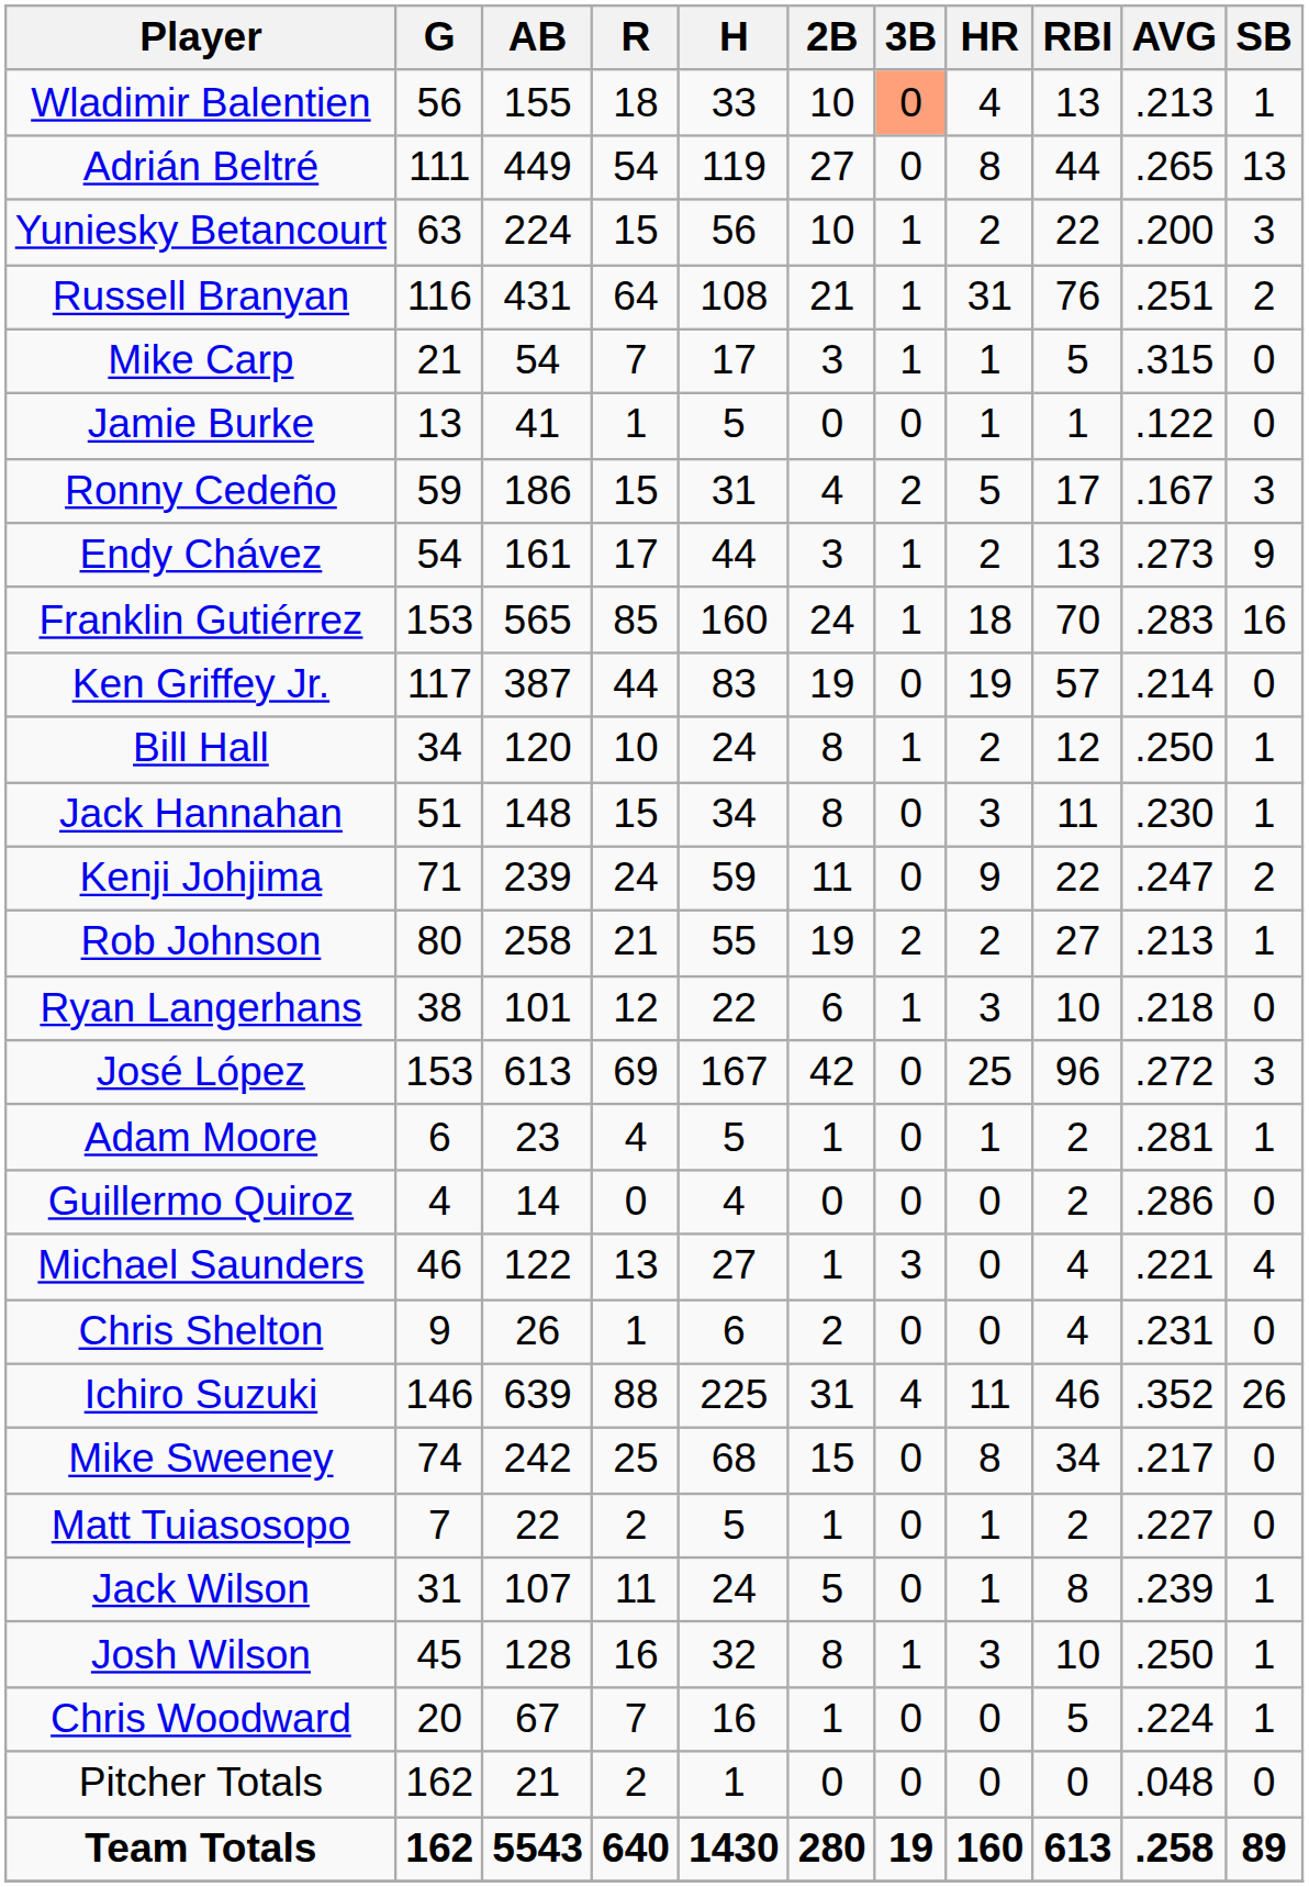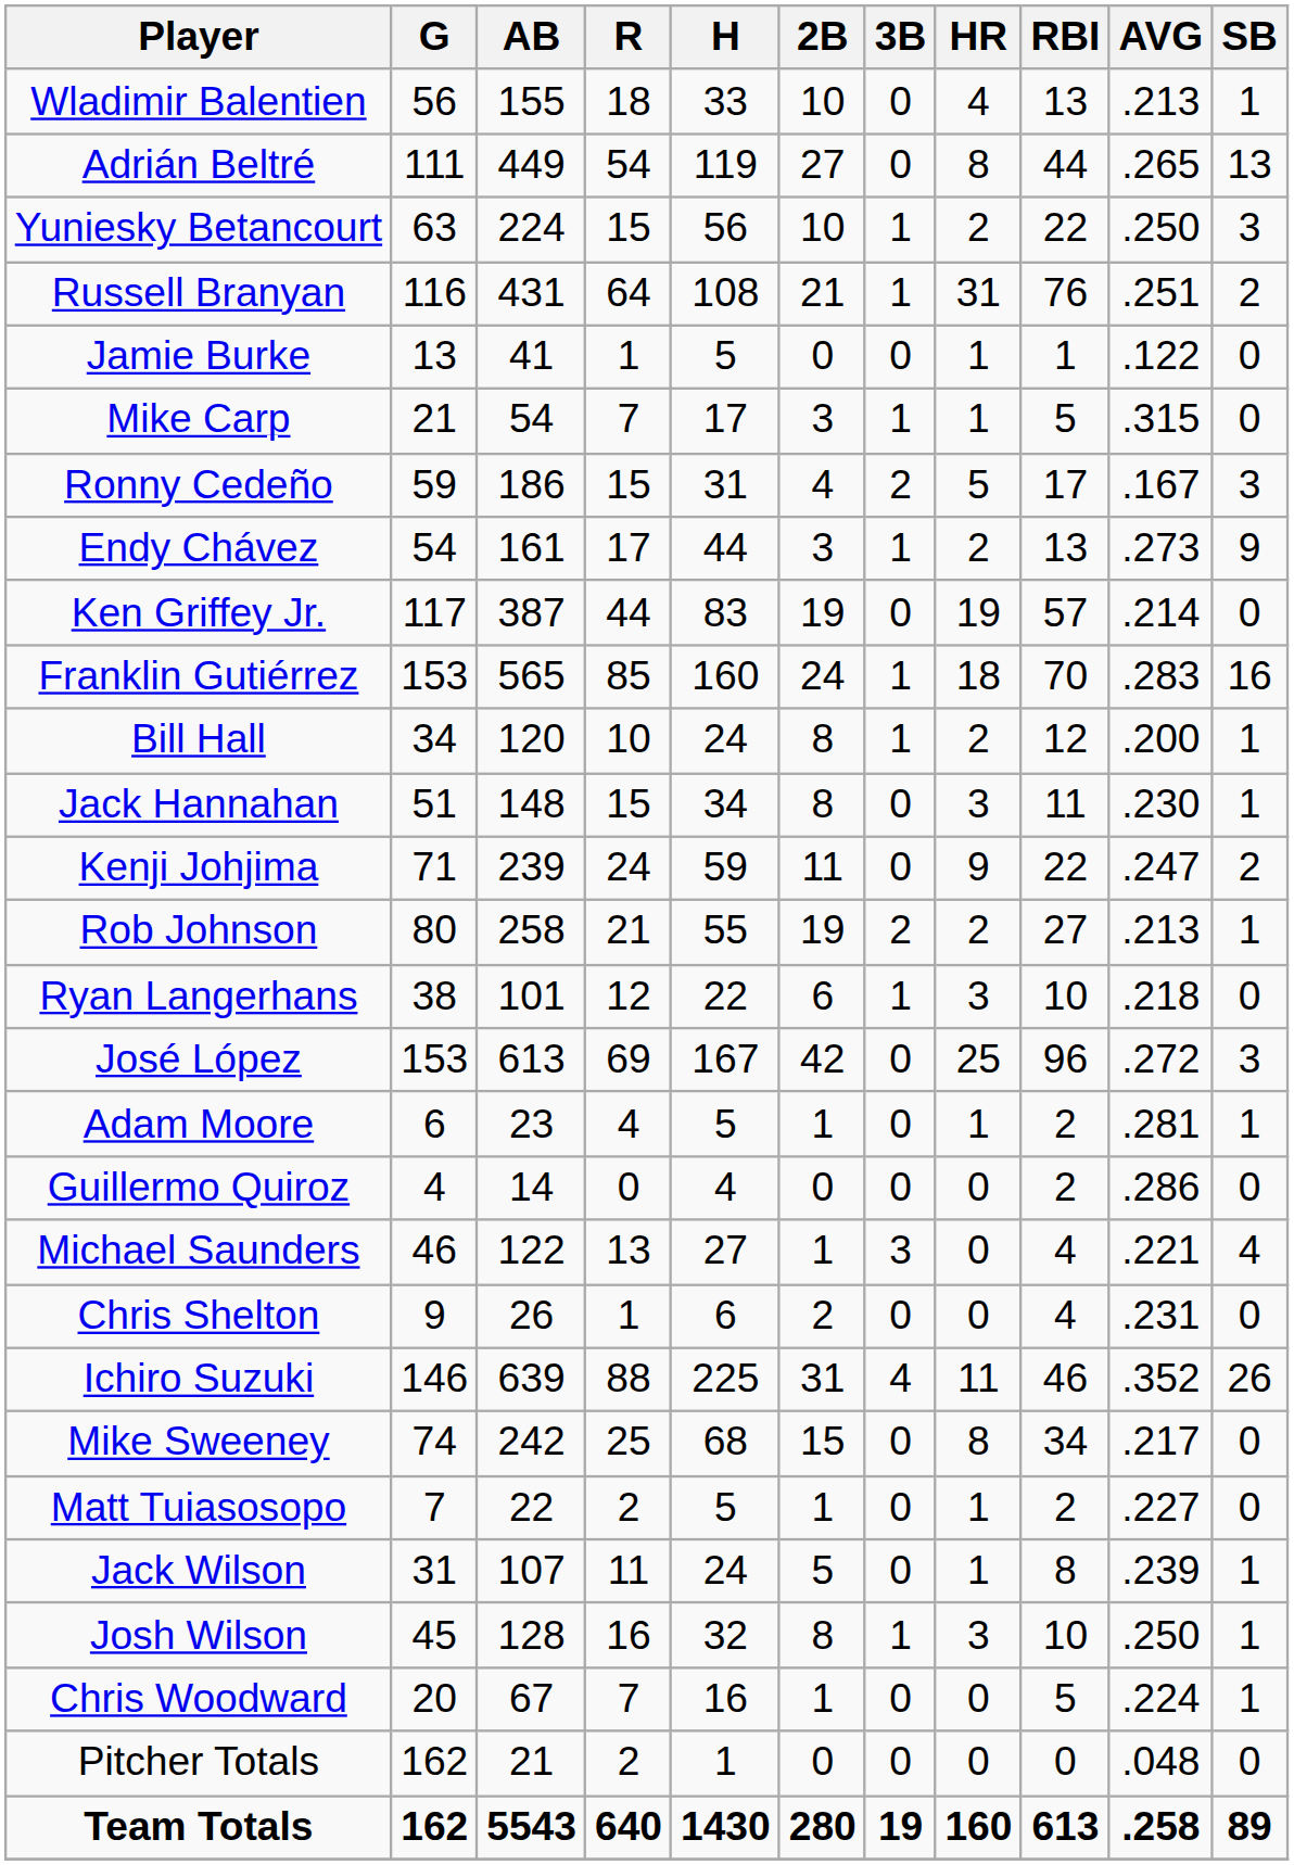Wladimir Balentien | 3B: lightsalmon background -> no background
Yuniesky Betancourt | AVG: .200 -> .250
rows swapped: Jamie Burke <-> Mike Carp
rows swapped: Ken Griffey Jr. <-> Franklin Gutiérrez
Bill Hall | AVG: .250 -> .200
